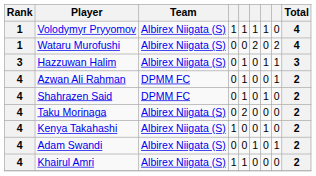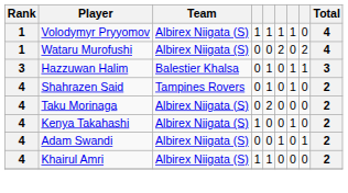Hazzuwan Halim | Team: Albirex Niigata (S) -> Balestier Khalsa
- row: 4 | Azwan Ali Rahman | DPMM FC | 0 | 1 | 0 | 0 | 1 | 2
Shahrazen Said | Team: DPMM FC -> Tampines Rovers
